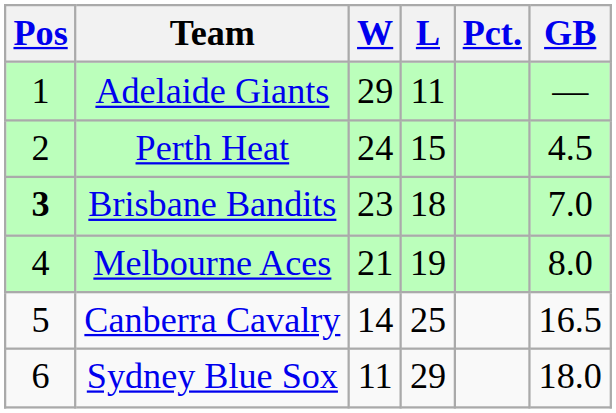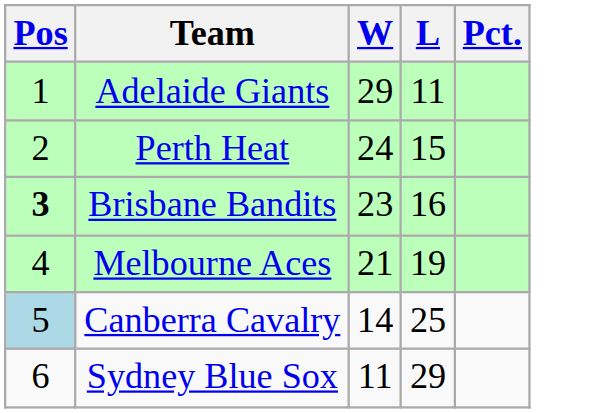- column: GB | — | 4.5 | 7.0 | 8.0 | 16.5 | 18.0
Brisbane Bandits | L: 18 -> 16
Canberra Cavalry | Pos: no background -> lightblue background
